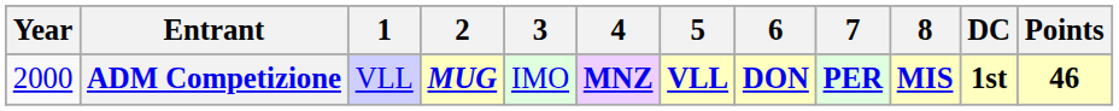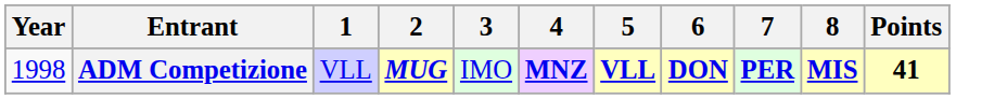- column: DC | 1st
ADM Competizione | Year: 2000 -> 1998
ADM Competizione | Points: 46 -> 41
